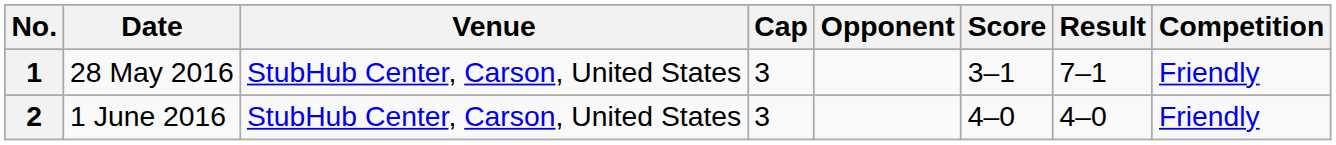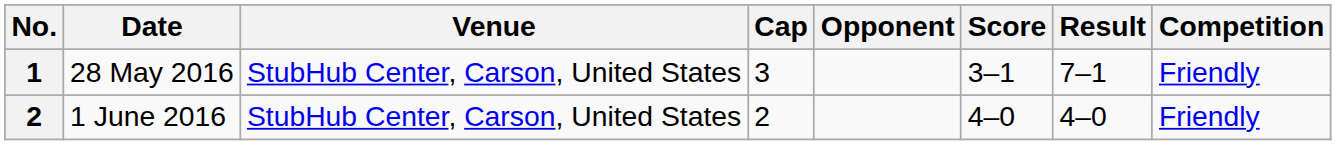1 June 2016 | Cap: 3 -> 2
